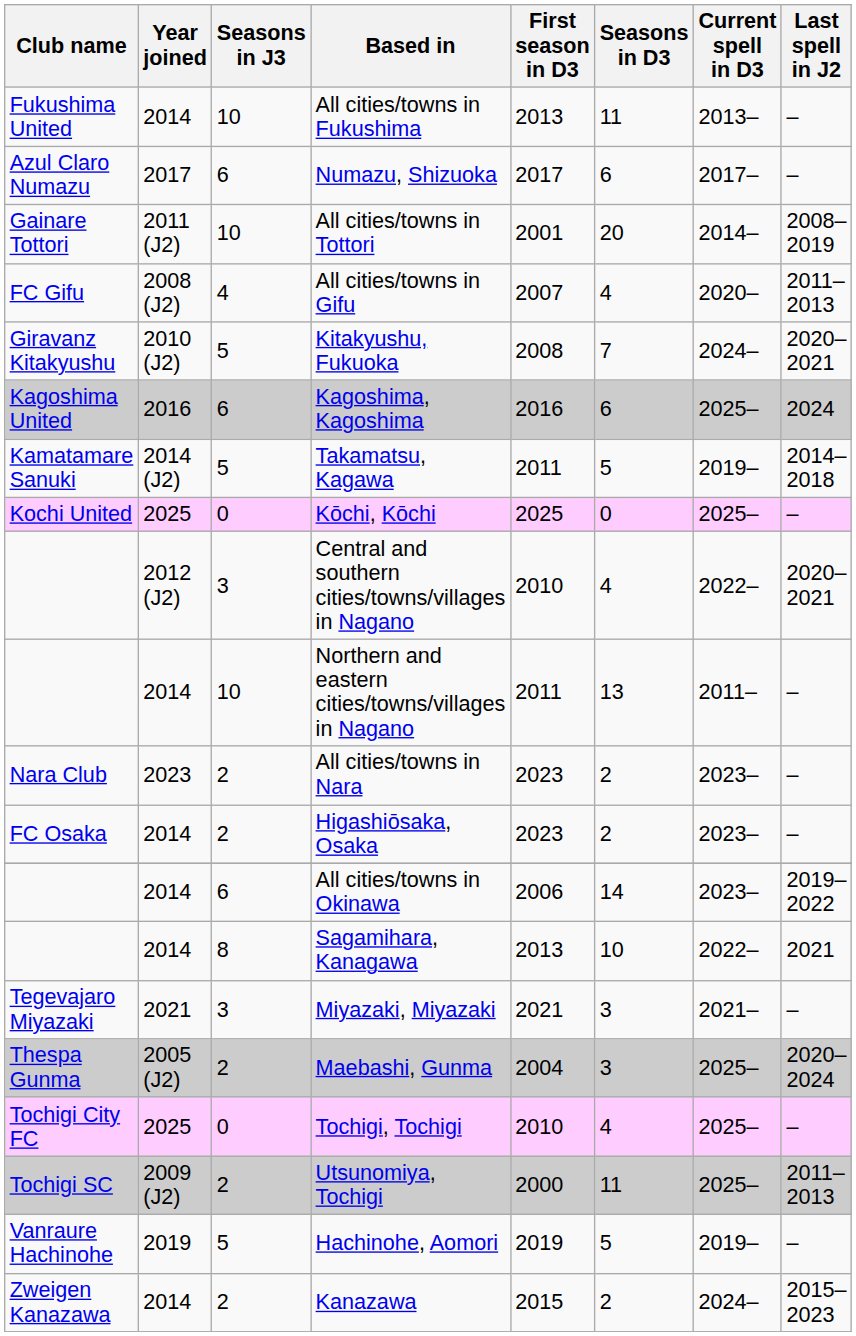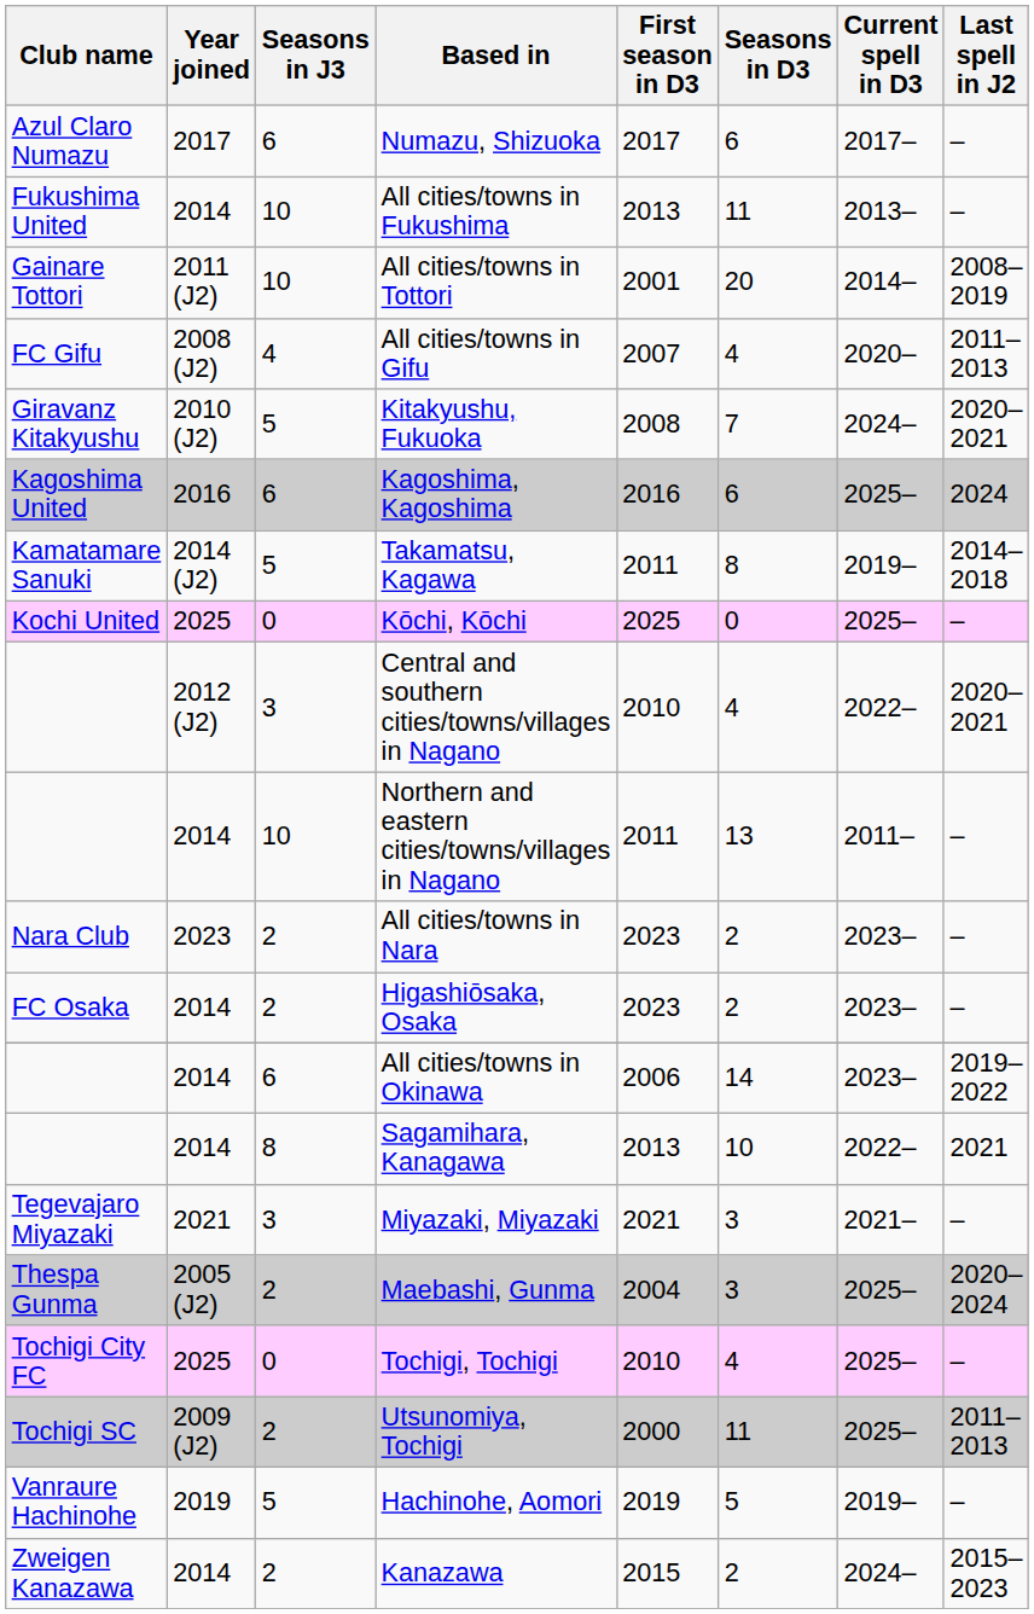rows swapped: Numazu, Shizuoka <-> All cities/towns in Fukushima
Takamatsu, Kagawa | Seasons in D3: 5 -> 8
